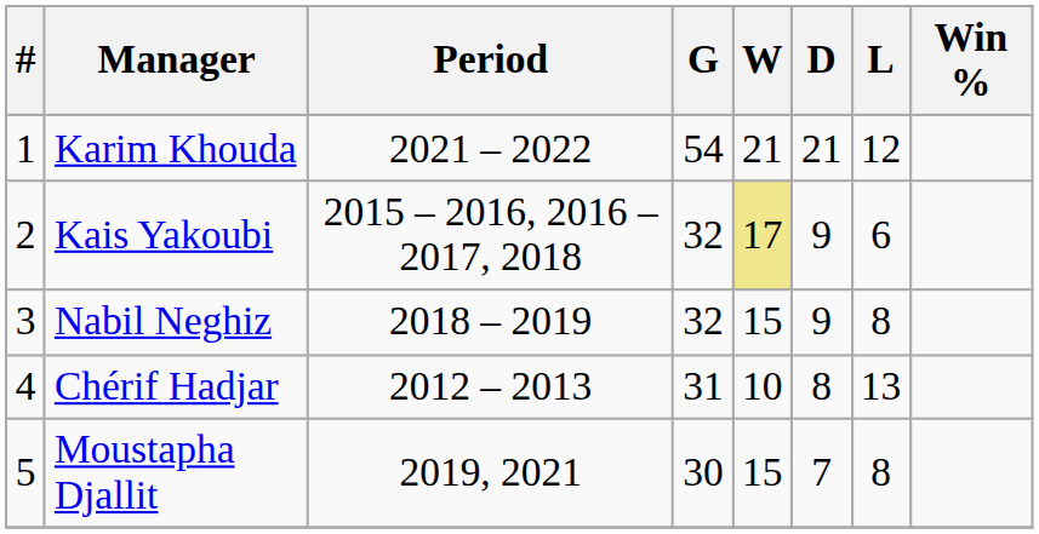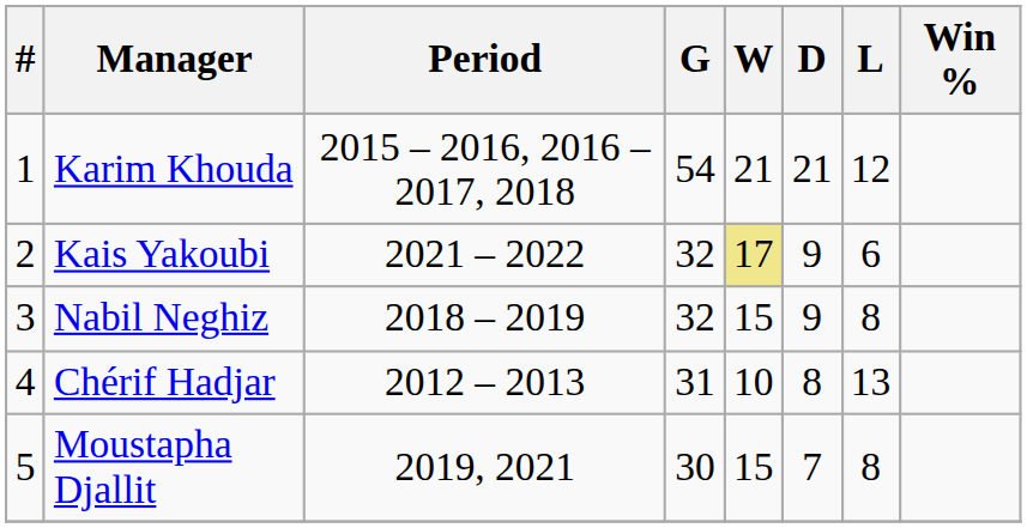Karim Khouda | Period: 2021 – 2022 -> 2015 – 2016, 2016 – 2017, 2018
Kais Yakoubi | Period: 2015 – 2016, 2016 – 2017, 2018 -> 2021 – 2022
